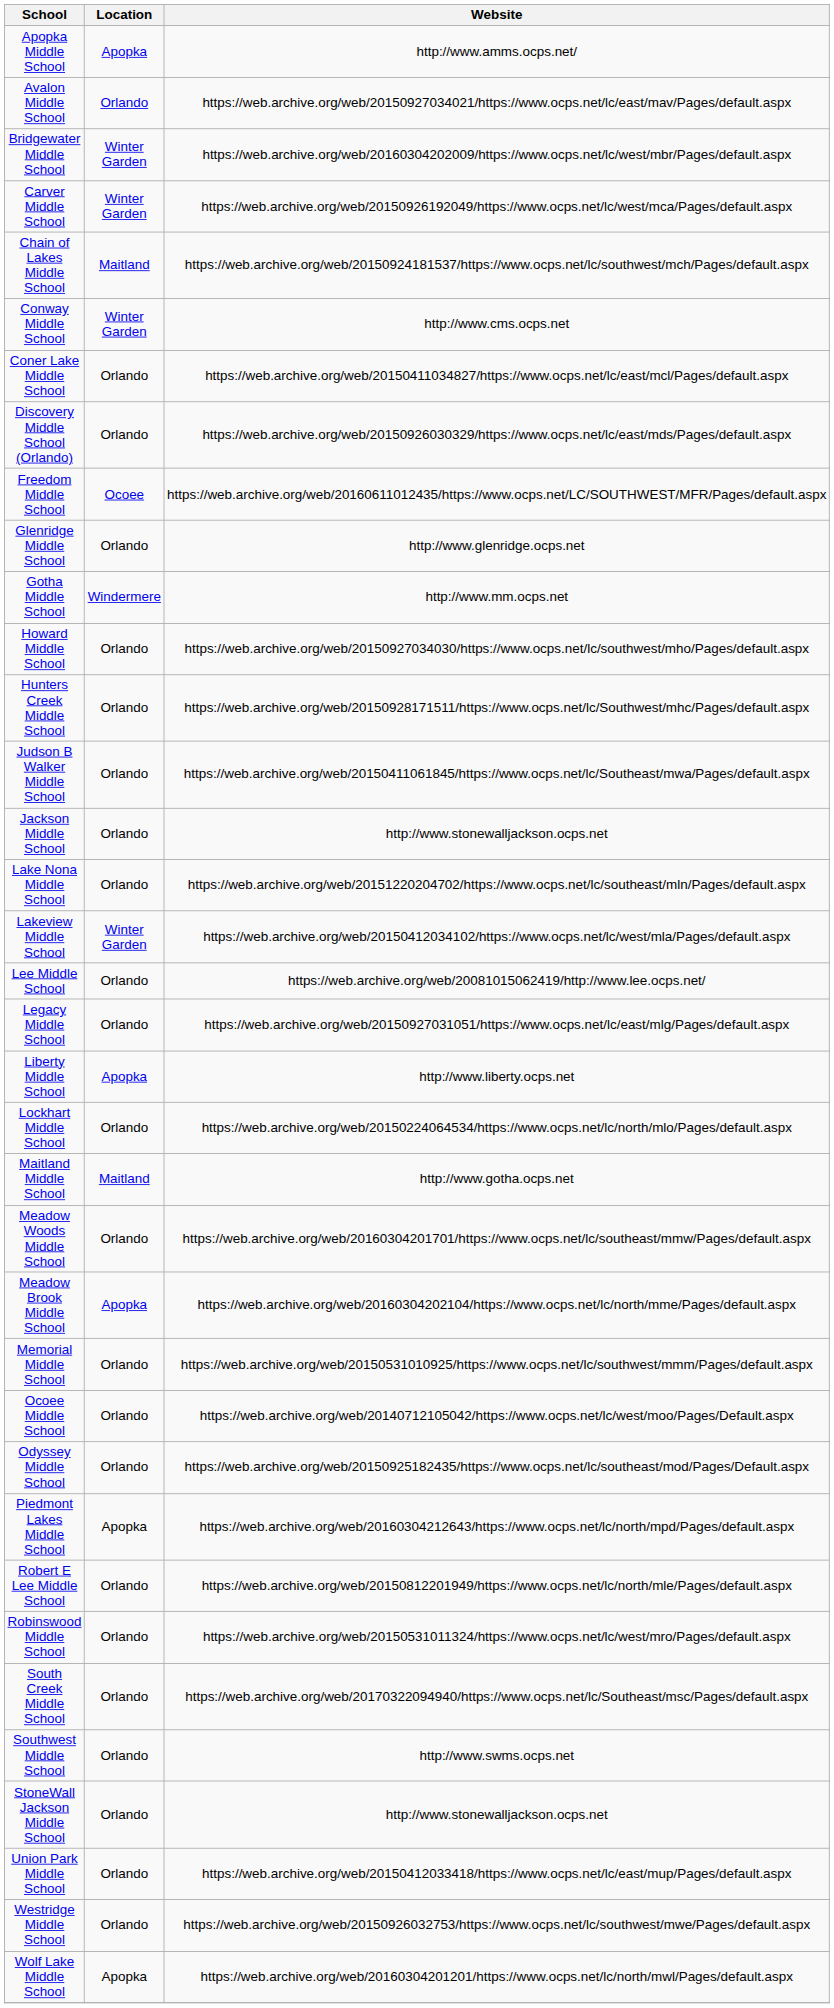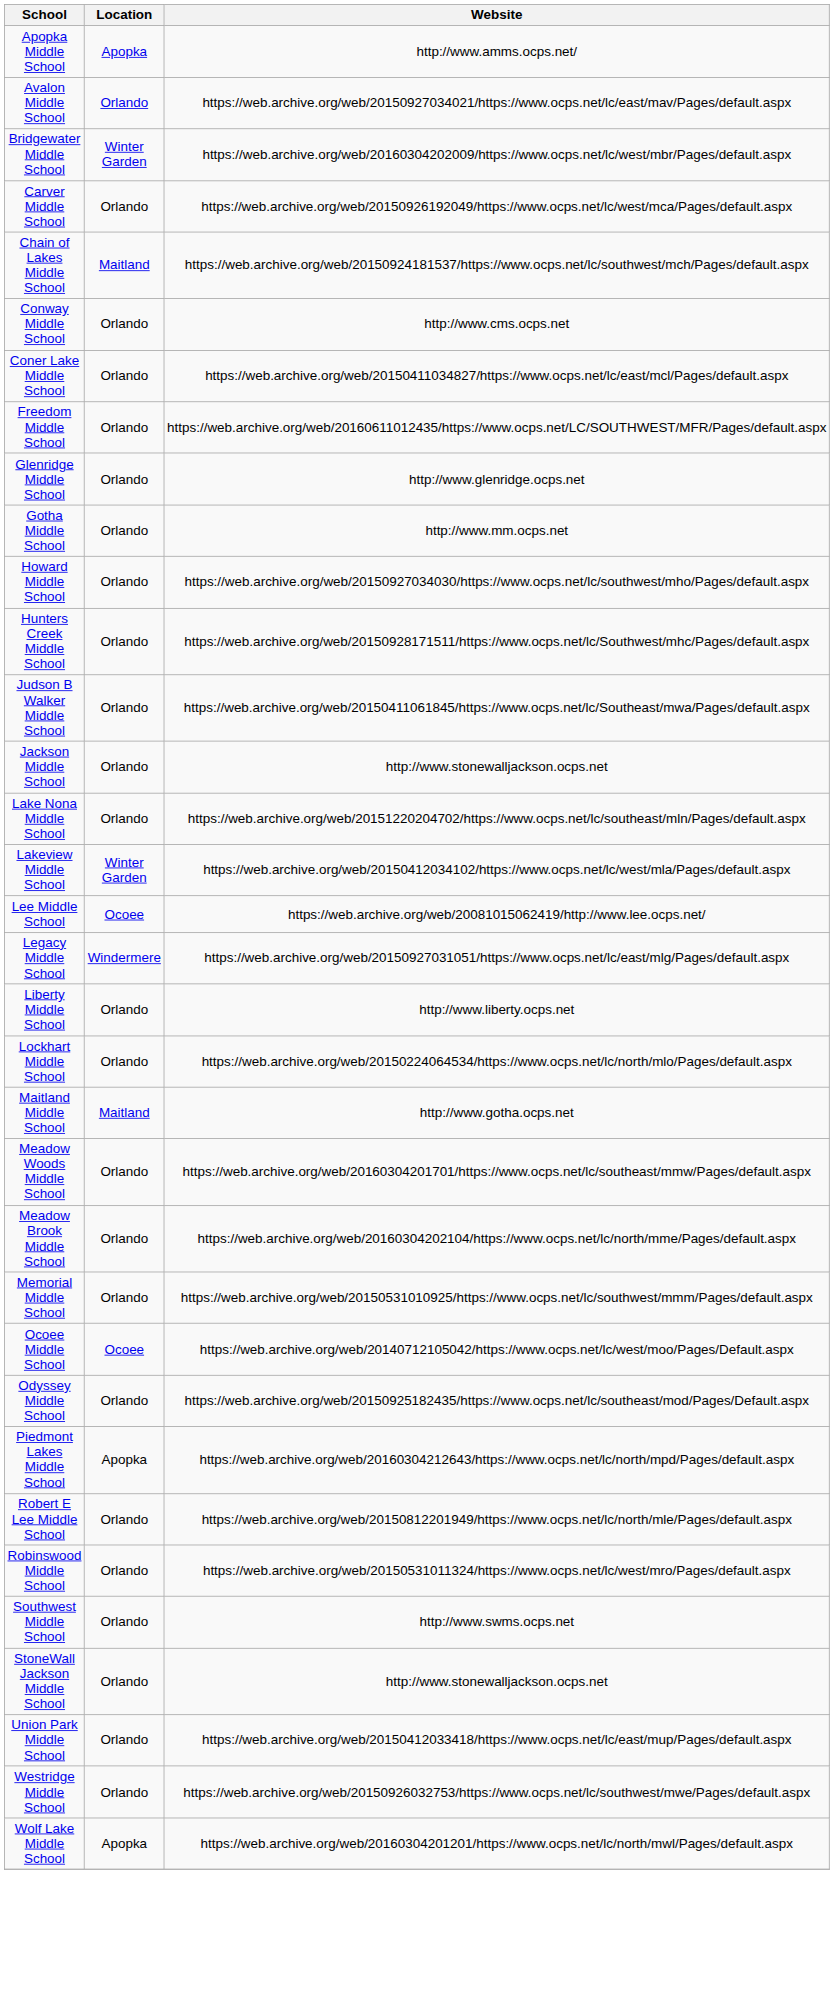Carver Middle School | Location: Winter Garden -> Orlando
Conway Middle School | Location: Winter Garden -> Orlando
- row: Discovery Middle School (Orlando) | Orlando | https://web.archive.org/web/20150926030329/https://www.ocps.net/lc/east/mds/Pages/default.aspx
Freedom Middle School | Location: Ocoee -> Orlando
Gotha Middle School | Location: Windermere -> Orlando
Lee Middle School | Location: Orlando -> Ocoee
Legacy Middle School | Location: Orlando -> Windermere
Liberty Middle School | Location: Apopka -> Orlando
Meadow Brook Middle School | Location: Apopka -> Orlando
Ocoee Middle School | Location: Orlando -> Ocoee
- row: South Creek Middle School | Orlando | https://web.archive.org/web/20170322094940/https://www.ocps.net/lc/Southeast/msc/Pages/default.aspx
